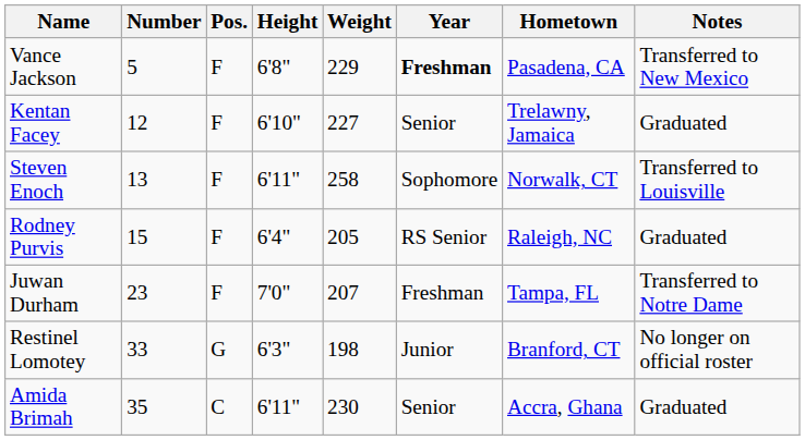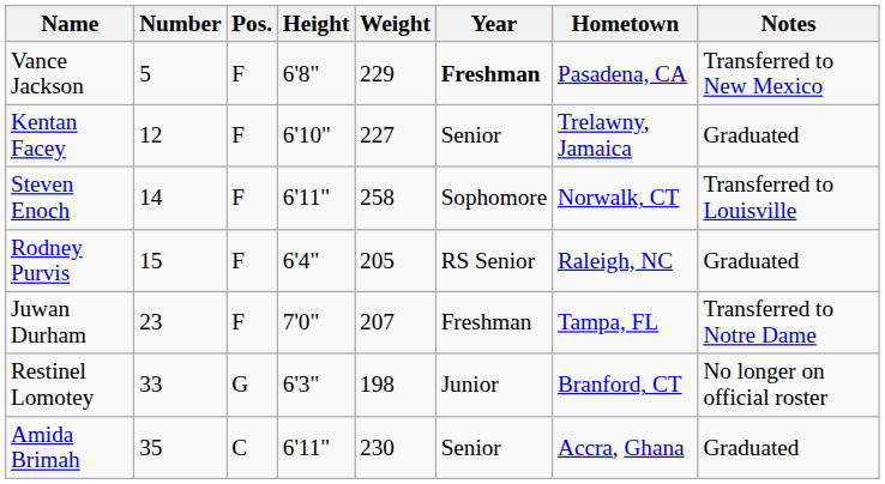Steven Enoch | Number: 13 -> 14
